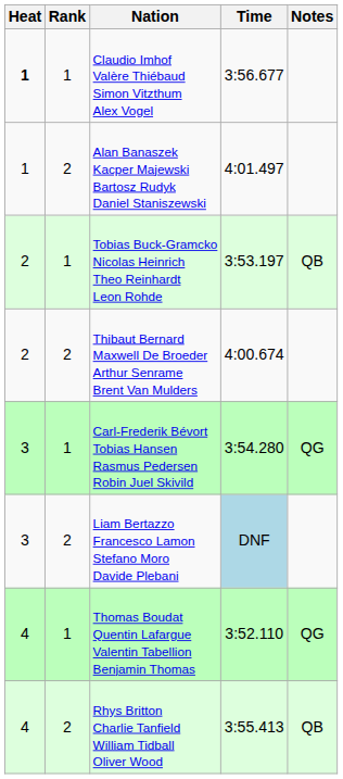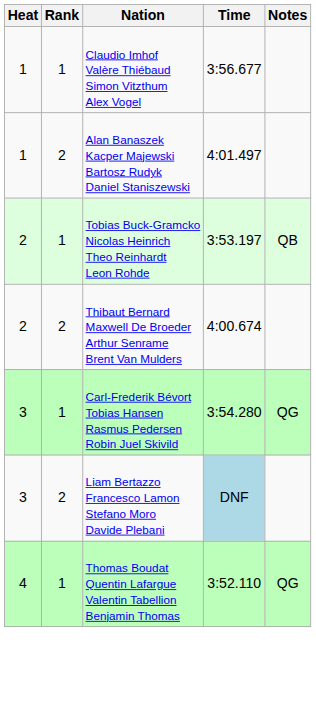Claudio Imhof Valère Thiébaud Simon Vitzthum Alex Vogel | Heat: bold -> normal
- row: 4 | 2 | Rhys Britton Charlie Tanfield William Tidball Oliver Wood | 3:55.413 | QB
